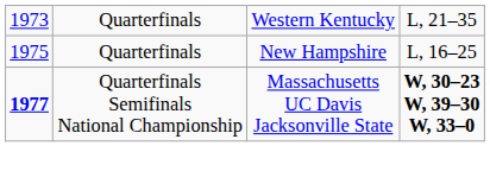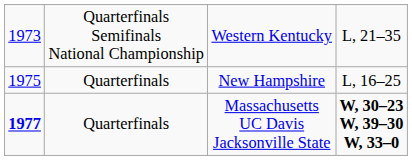Western Kentucky | column 2: Quarterfinals -> Quarterfinals Semifinals National Championship
Massachusetts UC Davis Jacksonville State | column 2: Quarterfinals Semifinals National Championship -> Quarterfinals
